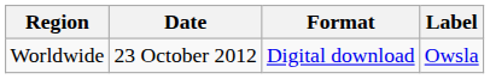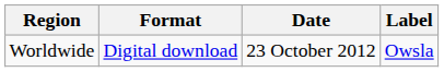columns swapped: Date <-> Format
